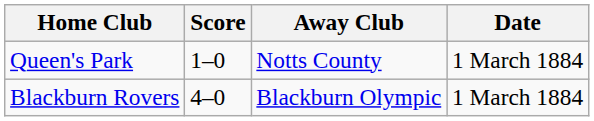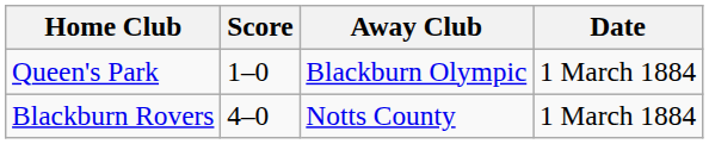Queen's Park | Away Club: Notts County -> Blackburn Olympic
Blackburn Rovers | Away Club: Blackburn Olympic -> Notts County
